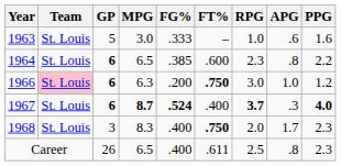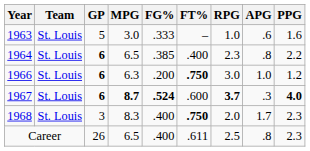1964 | FT%: .600 -> .400
1966 | Team: pink background -> no background
1967 | FT%: .400 -> .600
